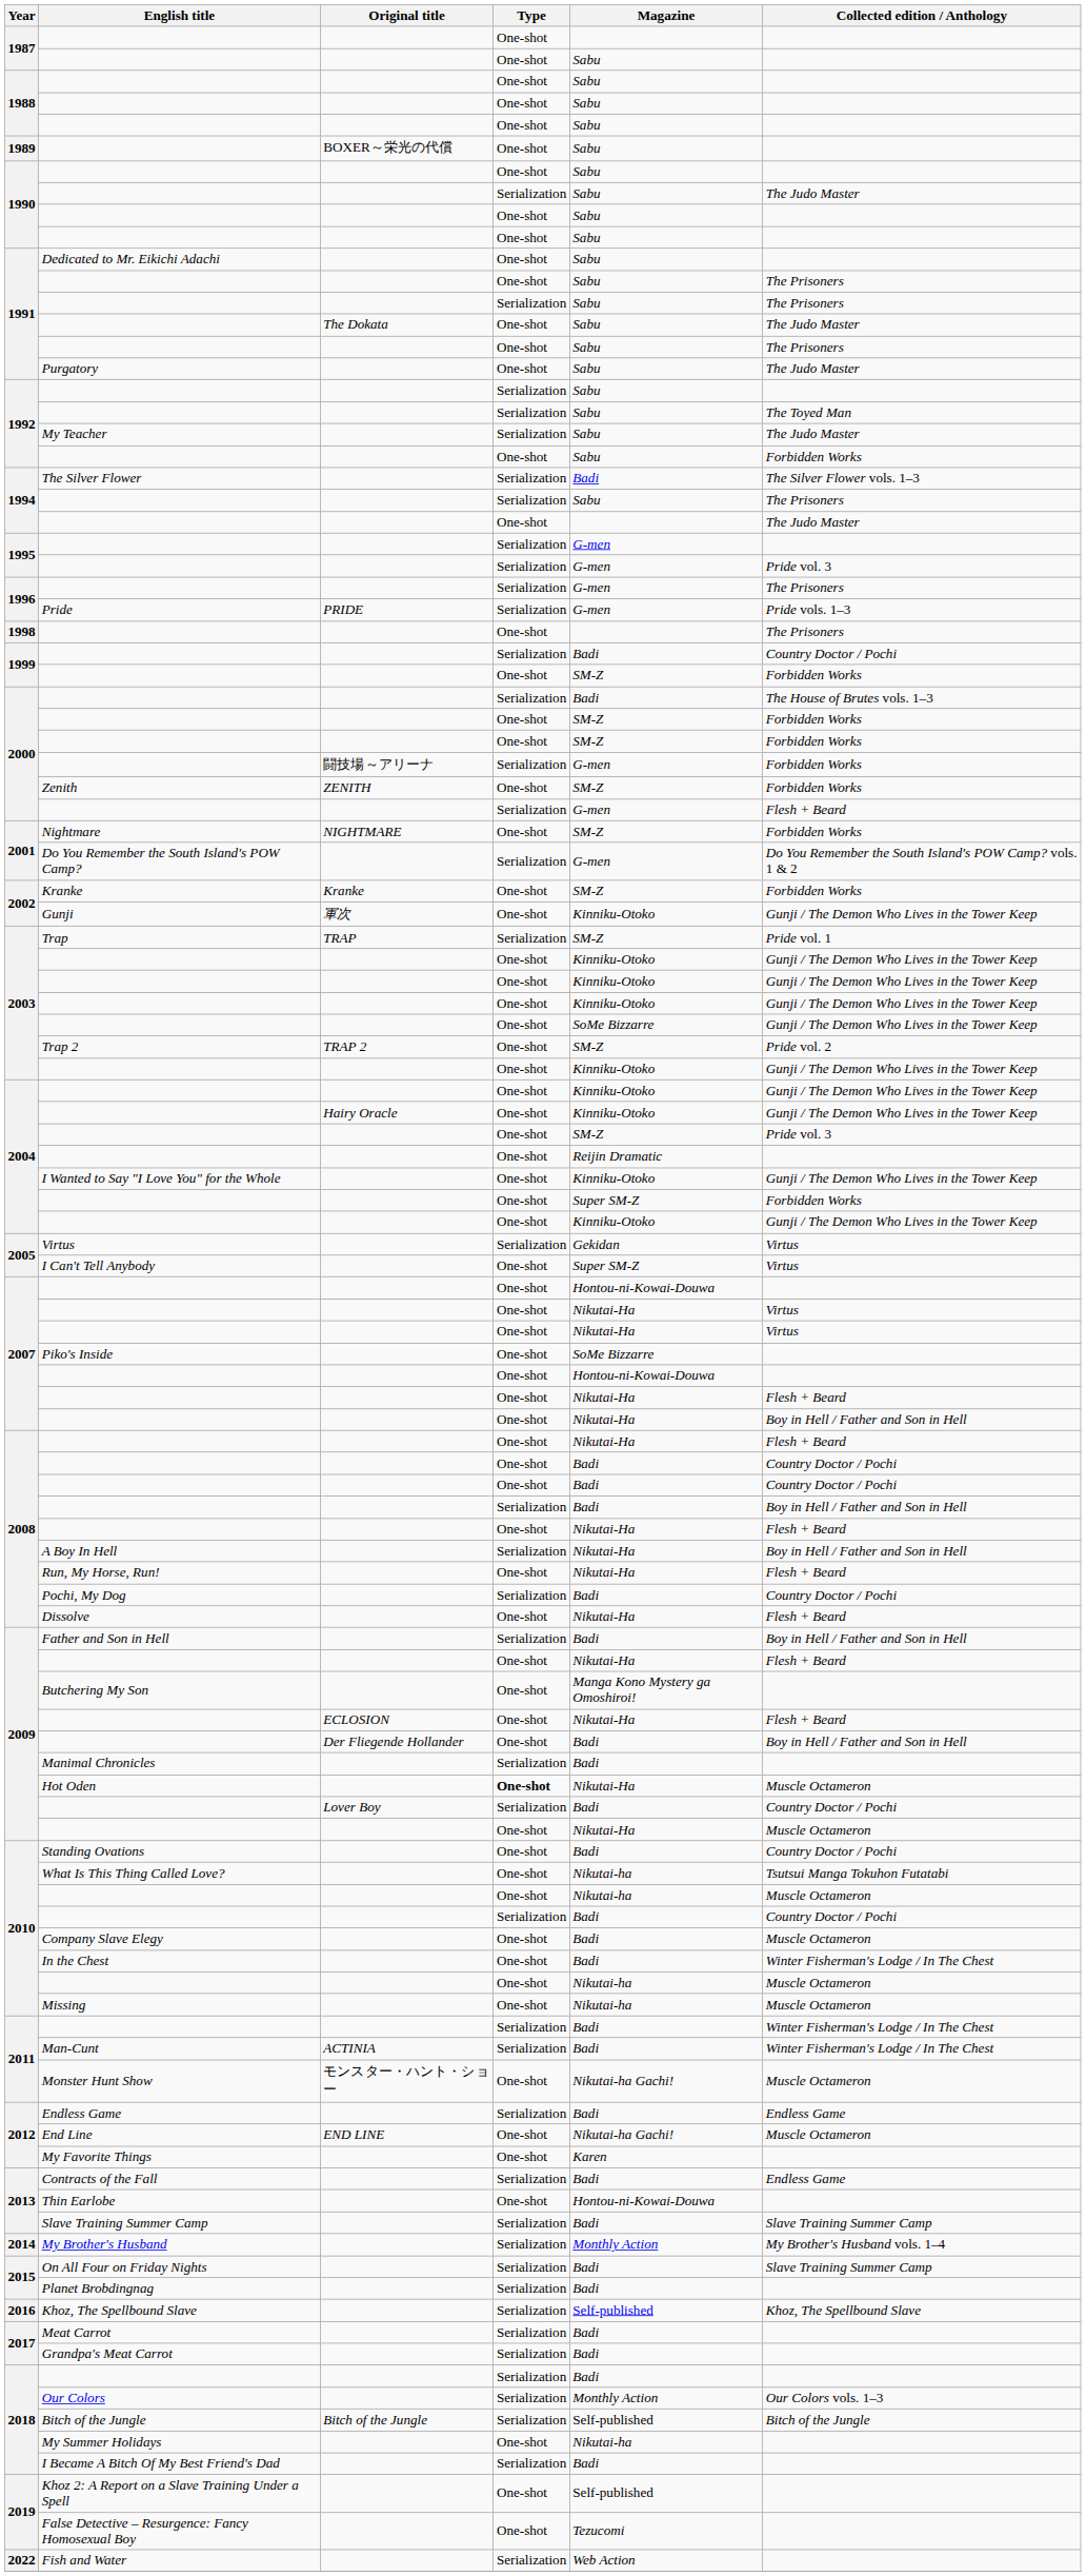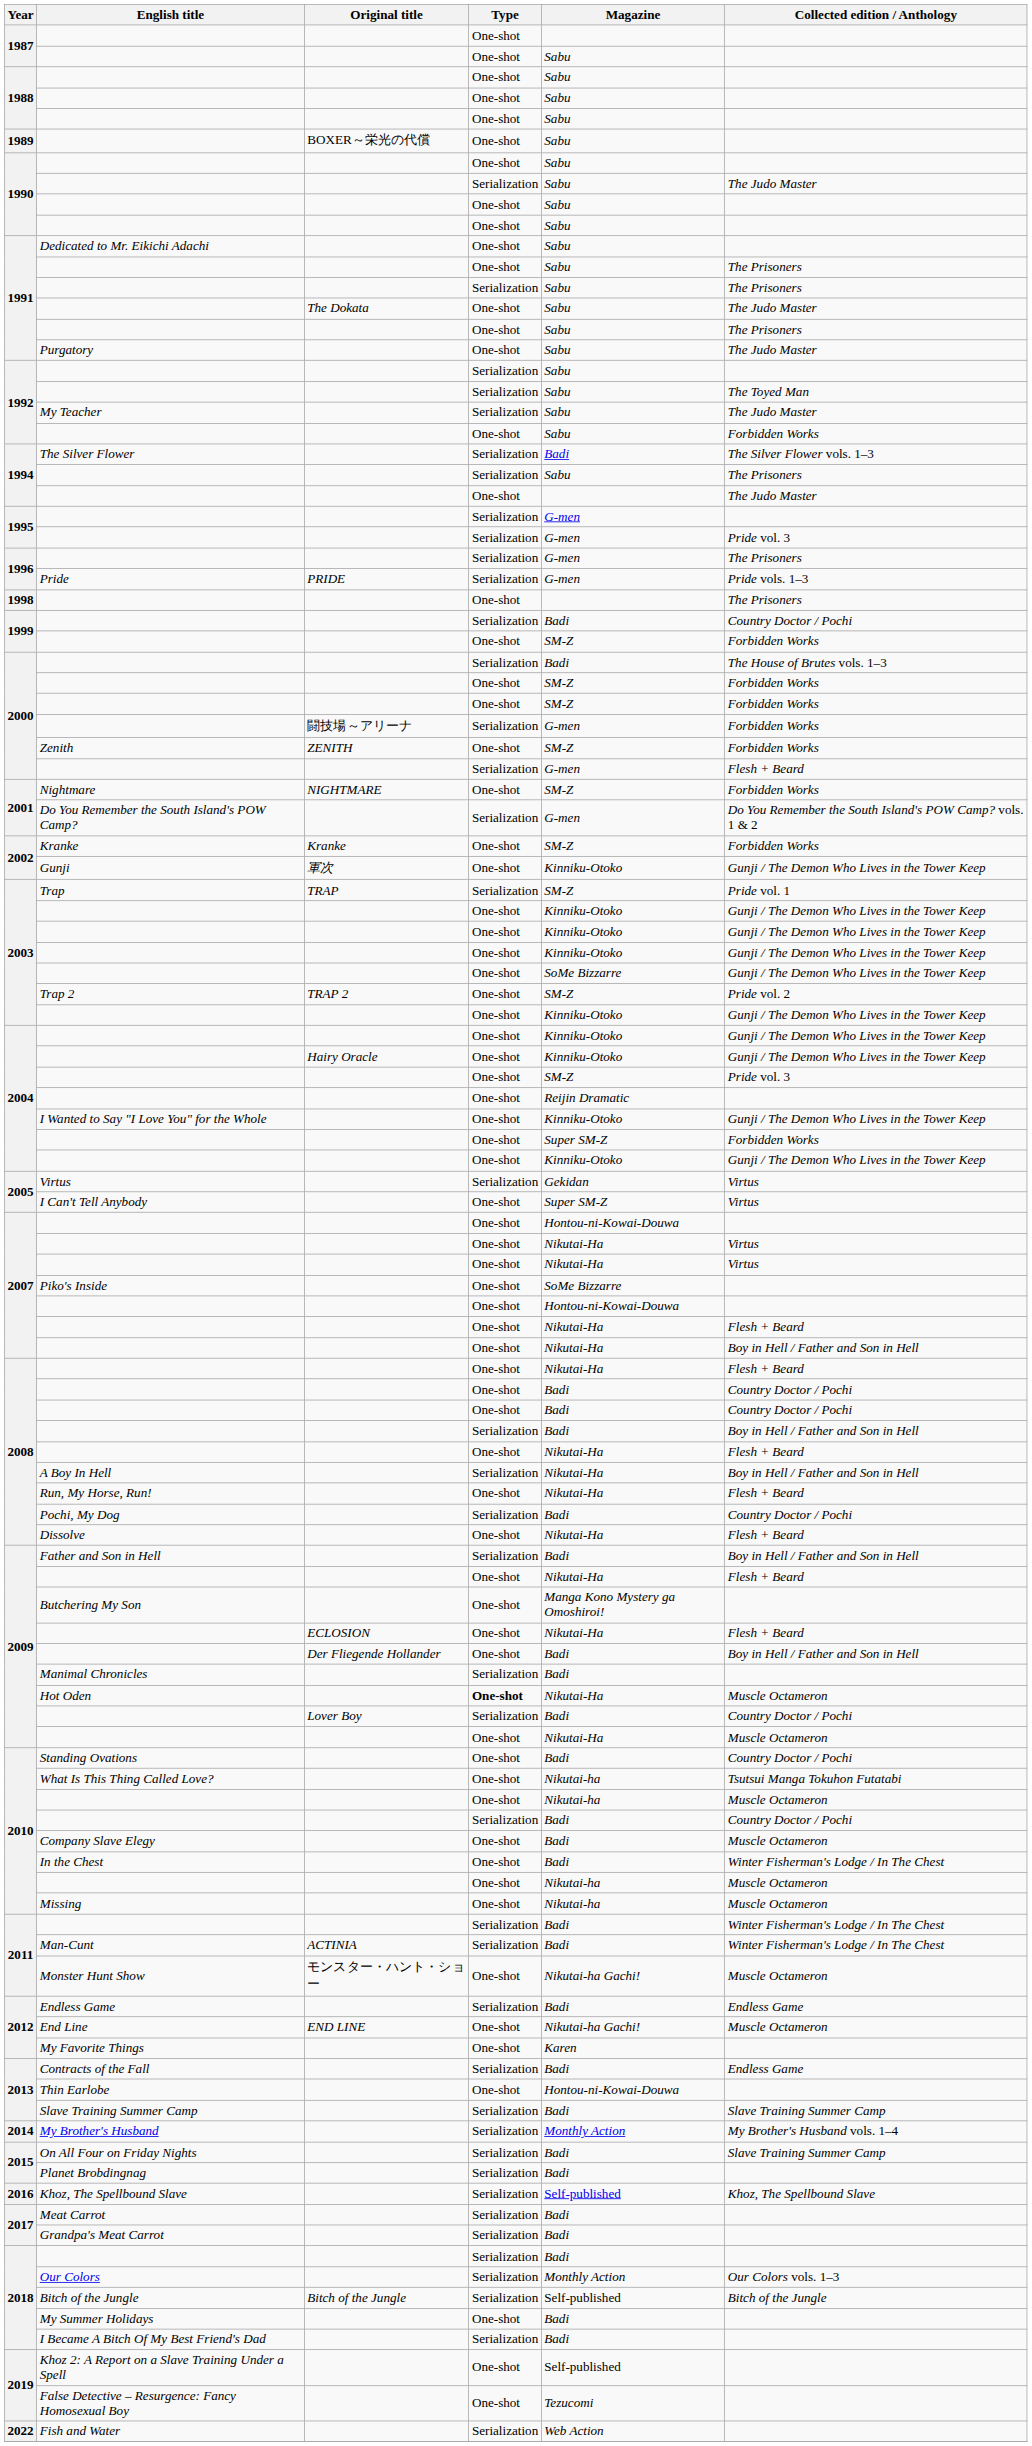My Summer Holidays | Magazine: Nikutai-ha -> Badi
